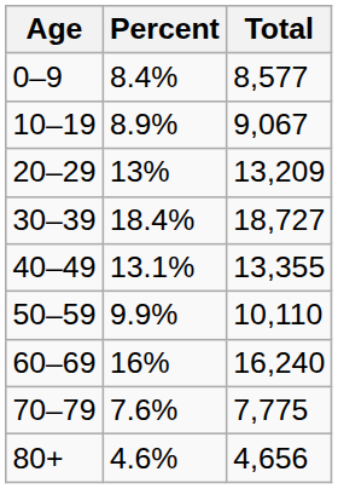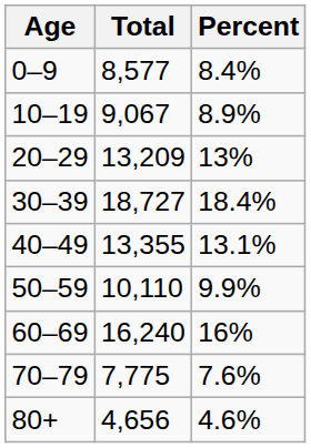columns swapped: Percent <-> Total
